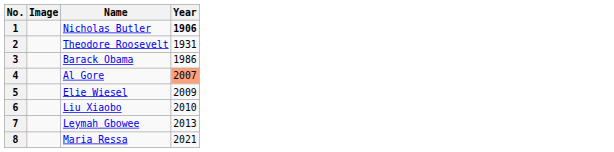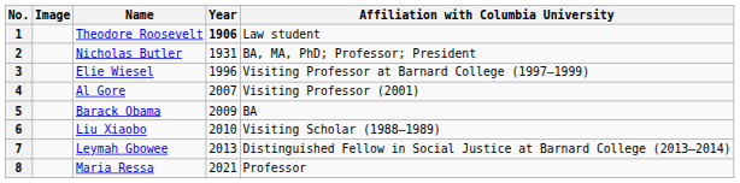+ column: Affiliation with Columbia University | Law student | BA, MA, PhD; Professor; President | Visiting Professor at Barnard College (1997–1999) | Visiting Professor (2001) | BA | Visiting Scholar (1988–1989) | Distinguished Fellow in Social Justice at Barnard College (2013–2014) | Professor
1 | Name: Nicholas Butler -> Theodore Roosevelt
2 | Name: Theodore Roosevelt -> Nicholas Butler
3 | Name: Barack Obama -> Elie Wiesel
3 | Year: 1986 -> 1996
4 | Year: lightsalmon background -> no background
5 | Name: Elie Wiesel -> Barack Obama
